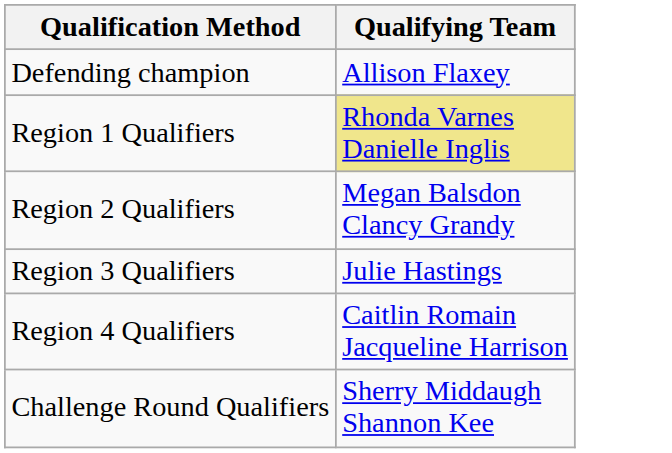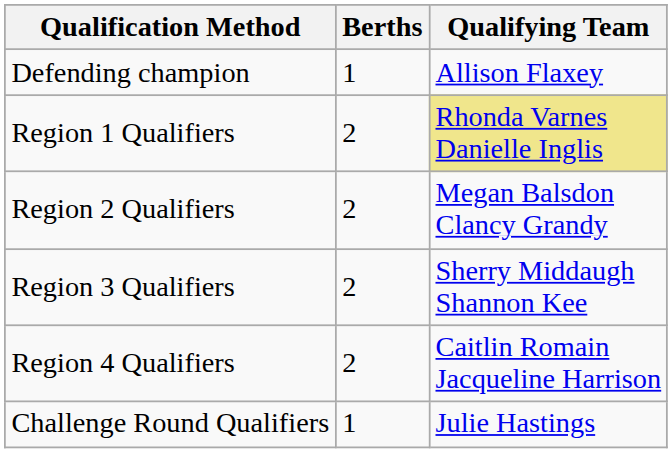+ column: Berths | 1 | 2 | 2 | 2 | 2 | 1
Region 3 Qualifiers | Qualifying Team: Julie Hastings -> Sherry Middaugh Shannon Kee
Challenge Round Qualifiers | Qualifying Team: Sherry Middaugh Shannon Kee -> Julie Hastings
